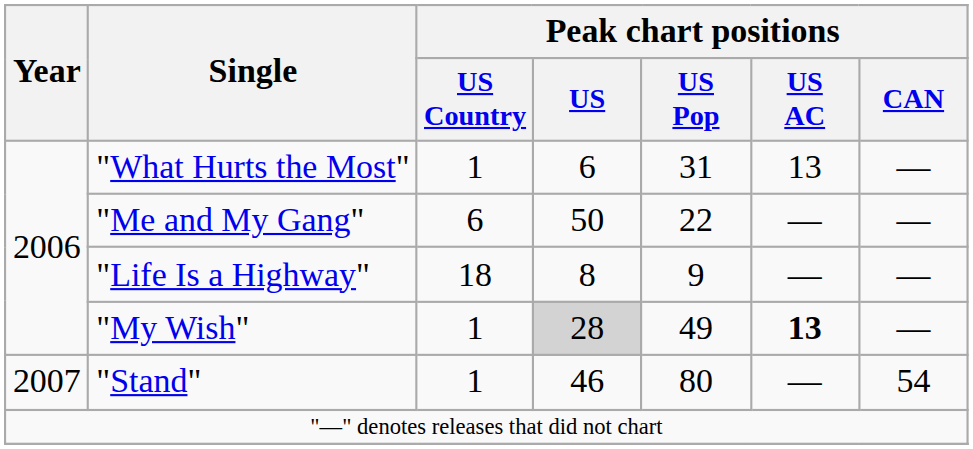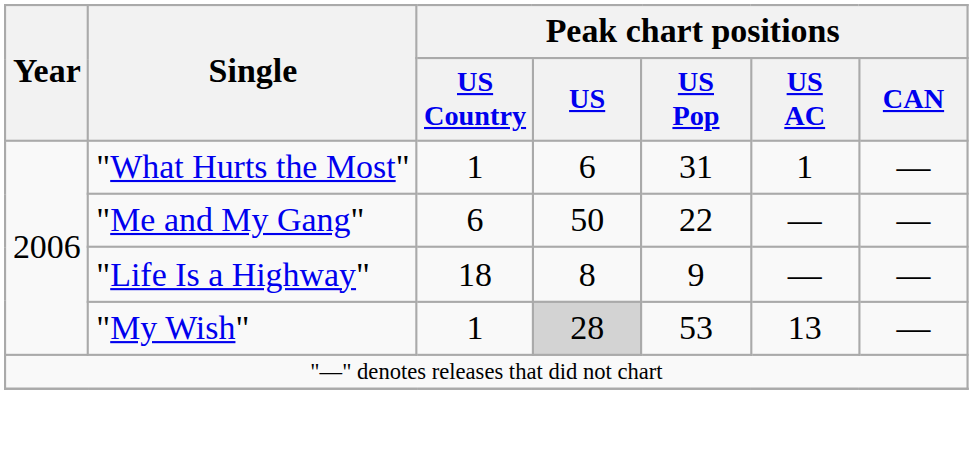"What Hurts the Most" | Peak chart positions / US AC: 13 -> 1
"My Wish" | Peak chart positions / US Pop: 49 -> 53
"My Wish" | Peak chart positions / US AC: bold -> normal
- row: 2007 | "Stand" | 1 | 46 | 80 | — | 54
